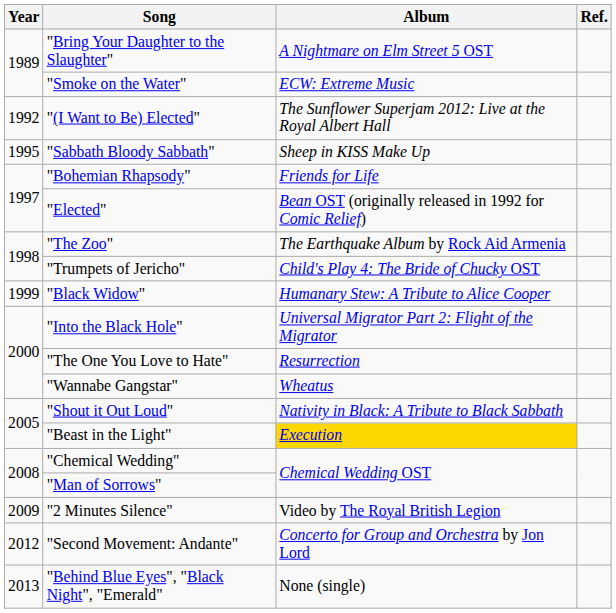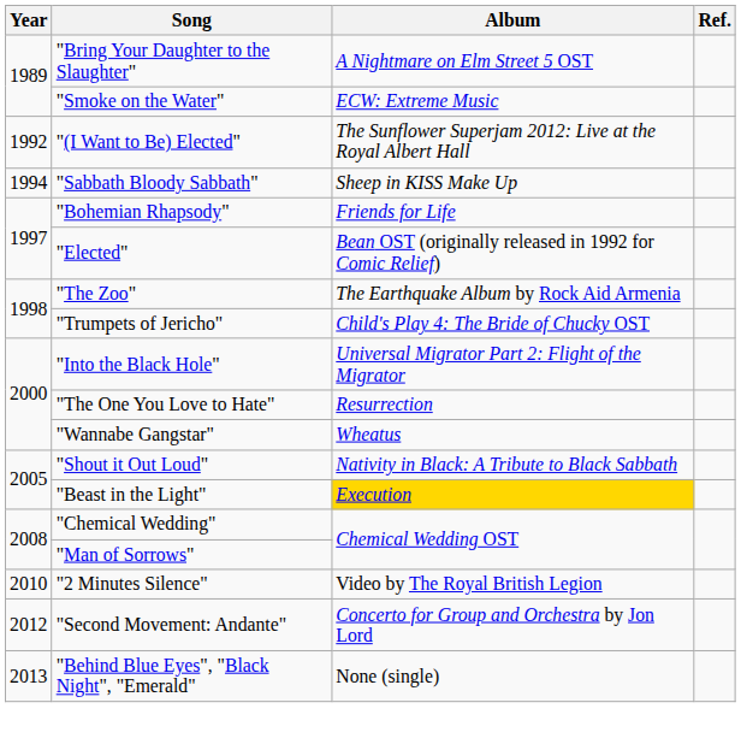"Sabbath Bloody Sabbath" | Year: 1995 -> 1994
- row: 1999 | "Black Widow" | Humanary Stew: A Tribute to Alice Cooper
"2 Minutes Silence" | Year: 2009 -> 2010
